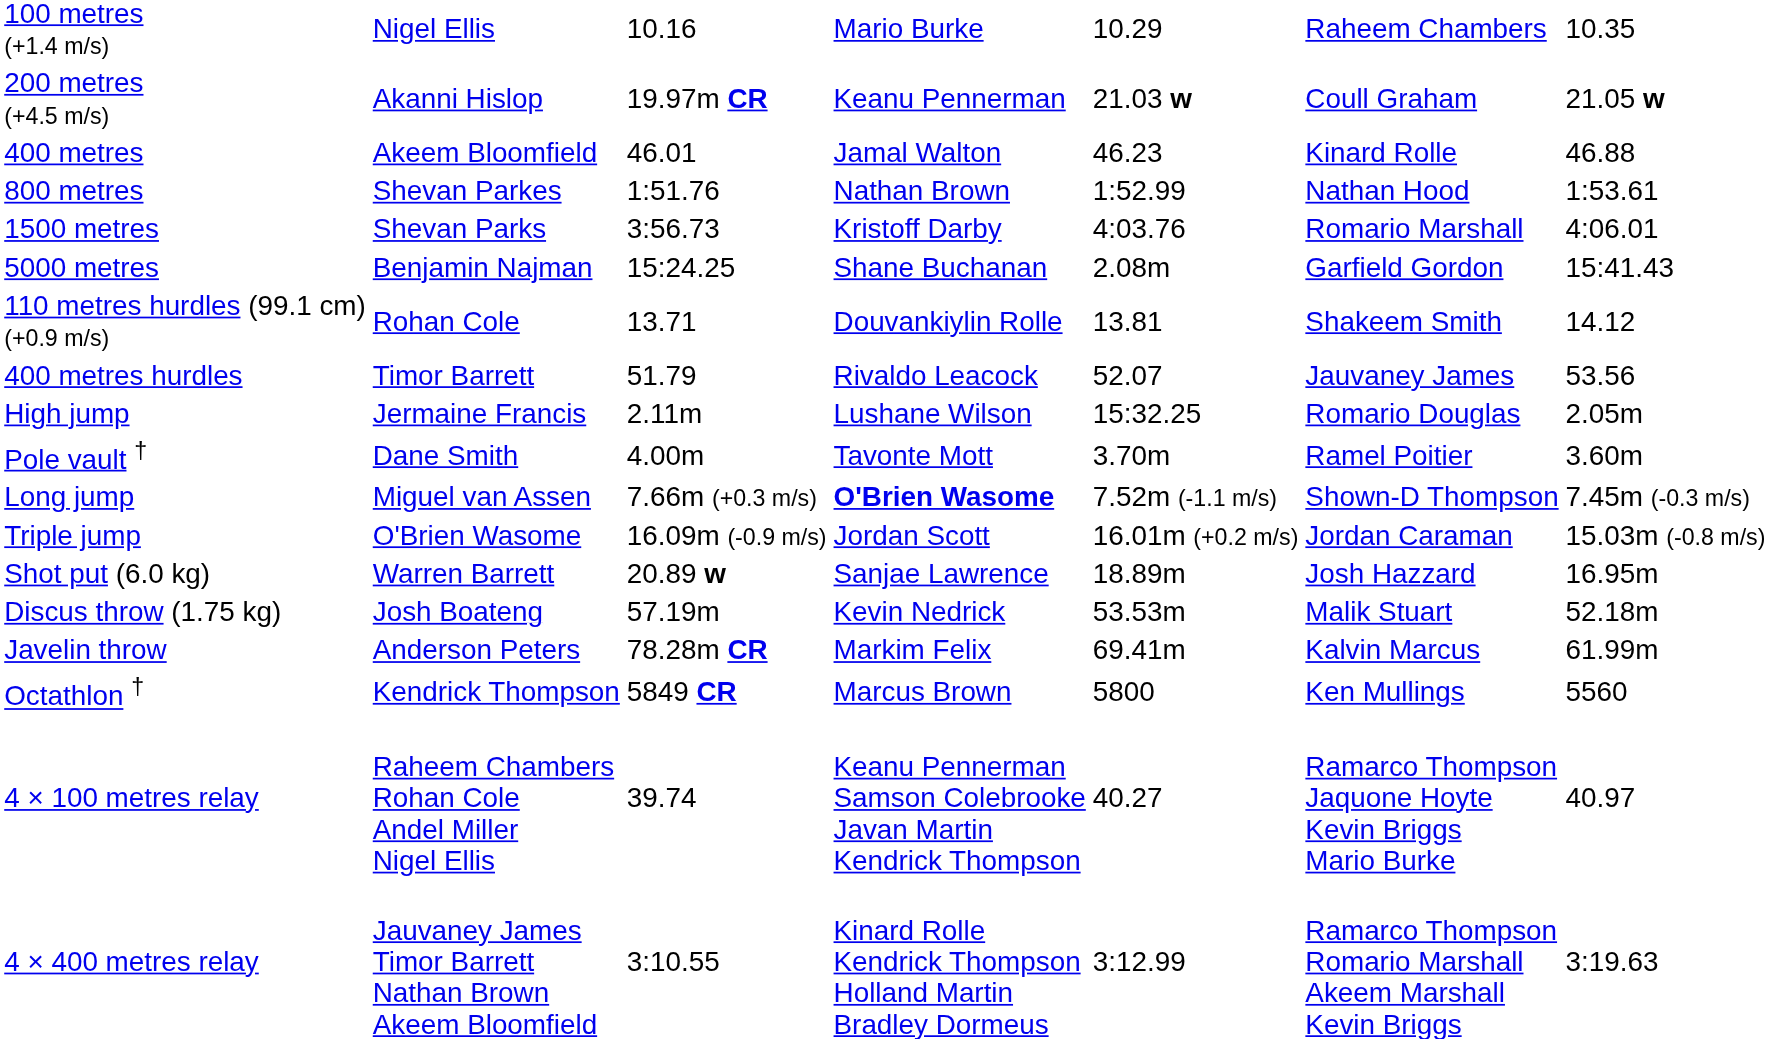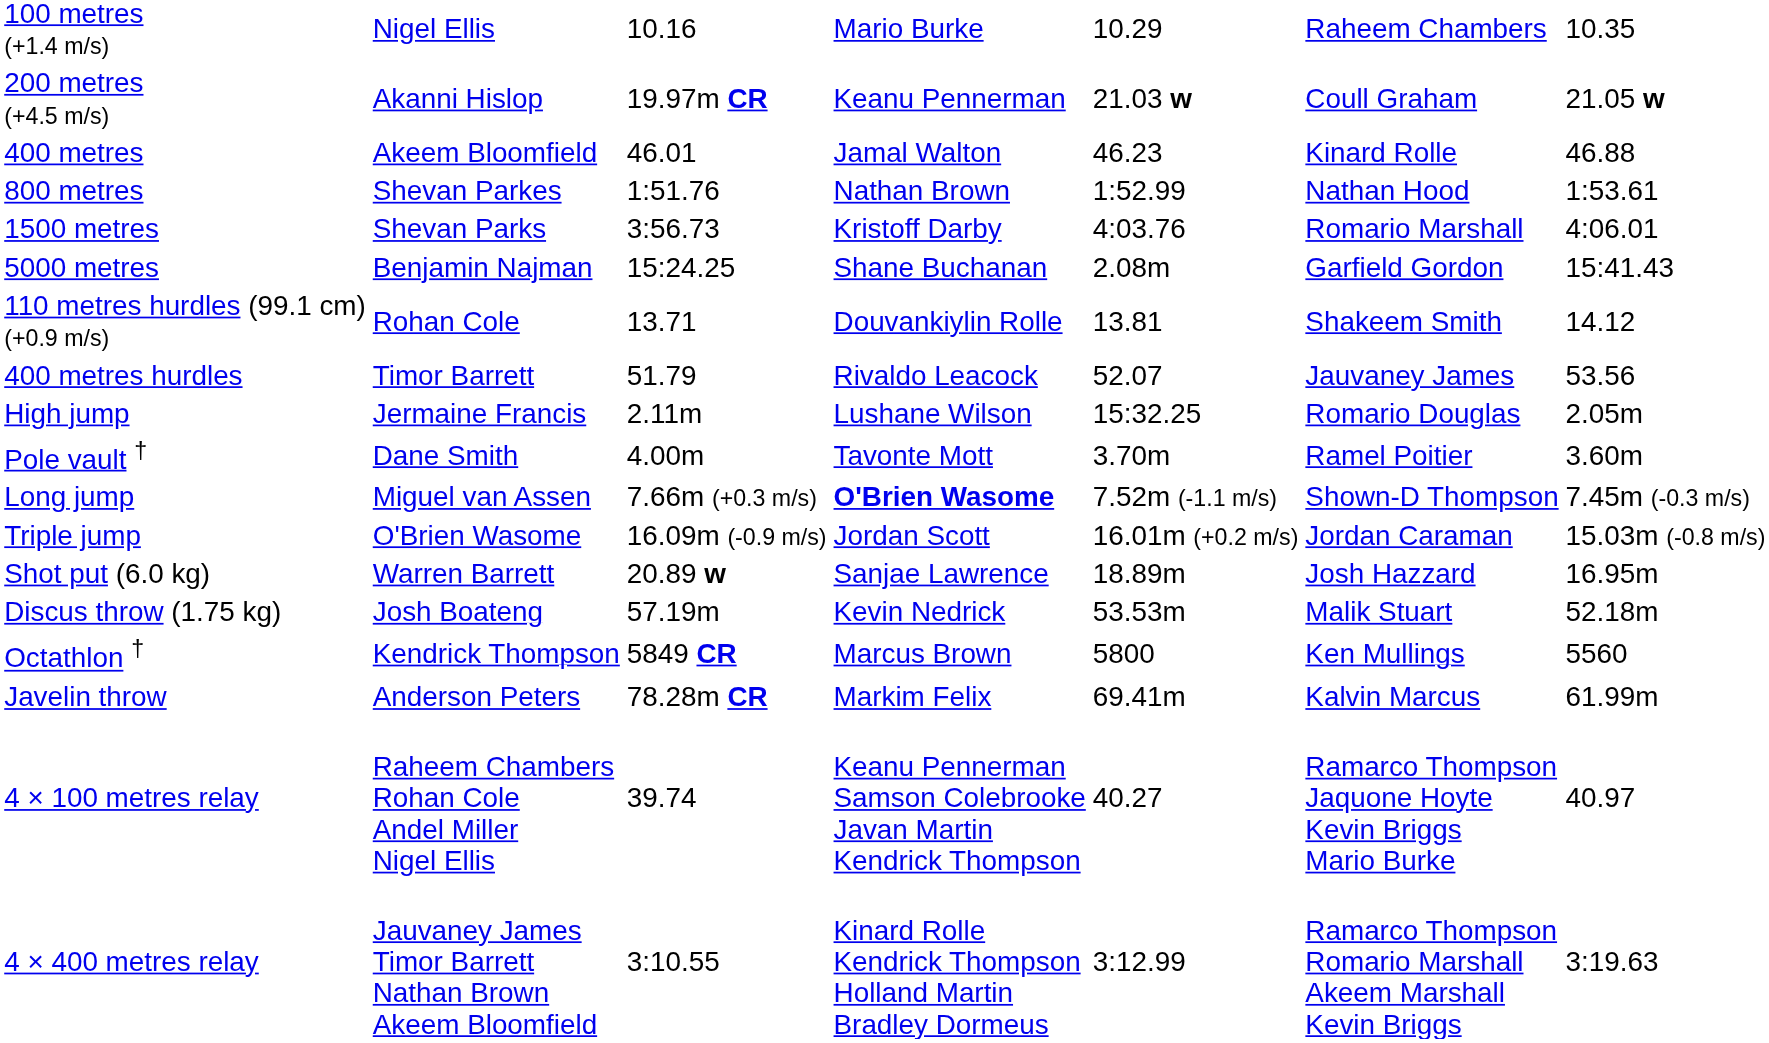rows swapped: Javelin throw <-> Octathlon †
